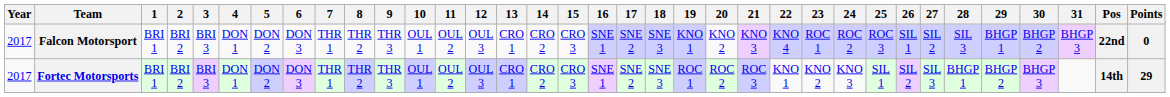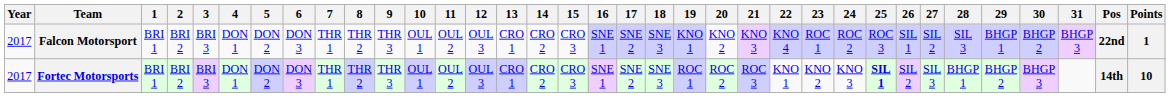Falcon Motorsport | Points: 0 -> 1
Fortec Motorsports | 25: normal -> bold
Fortec Motorsports | Points: 29 -> 10
